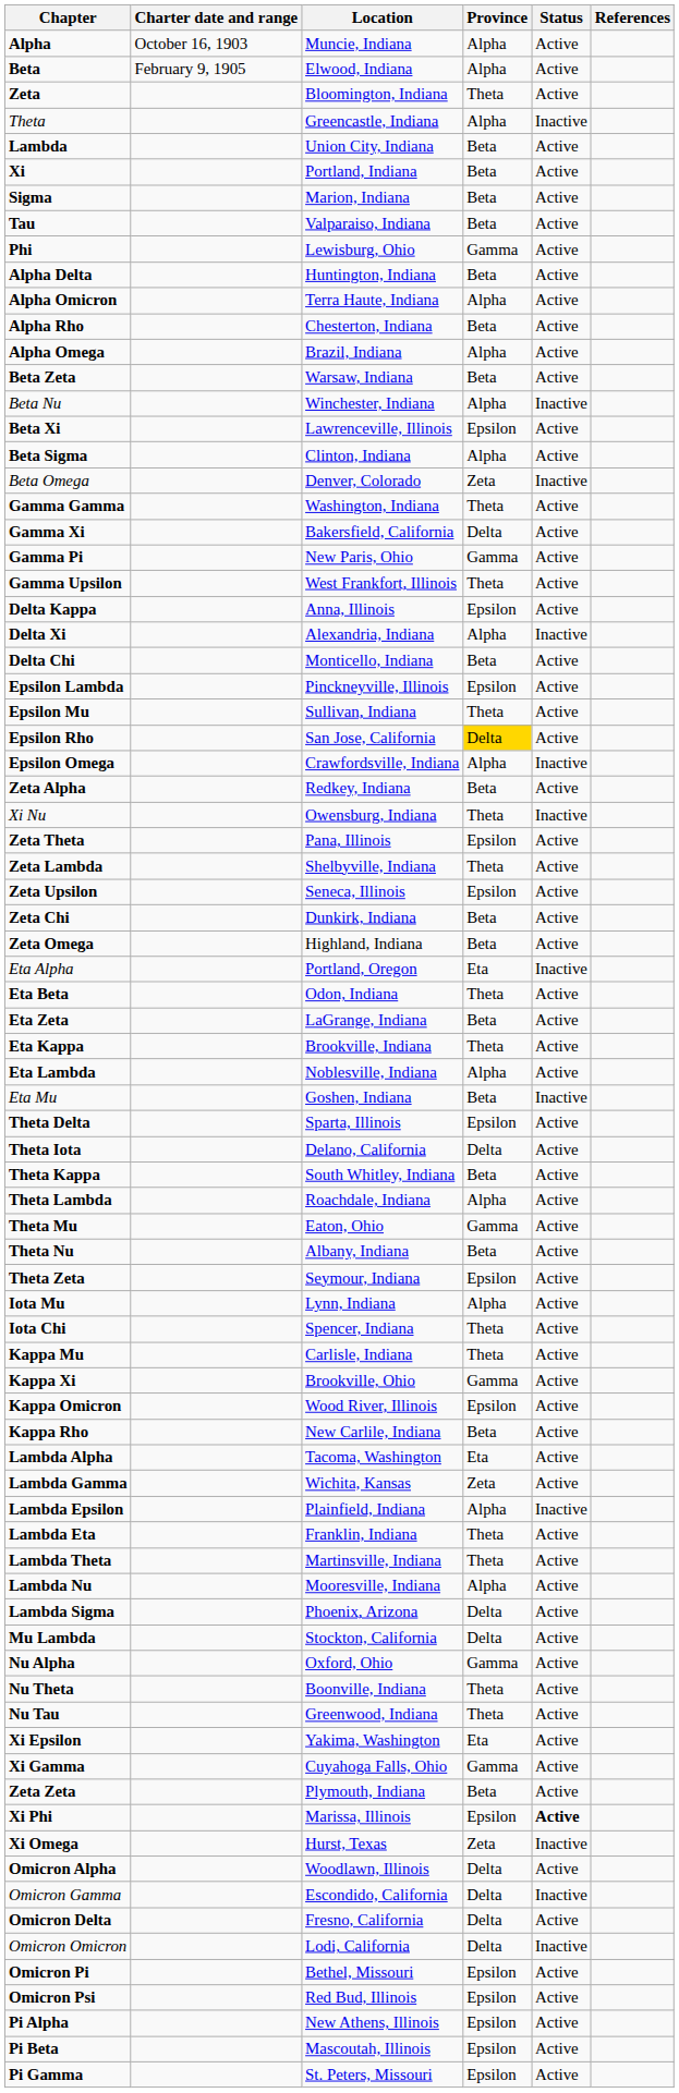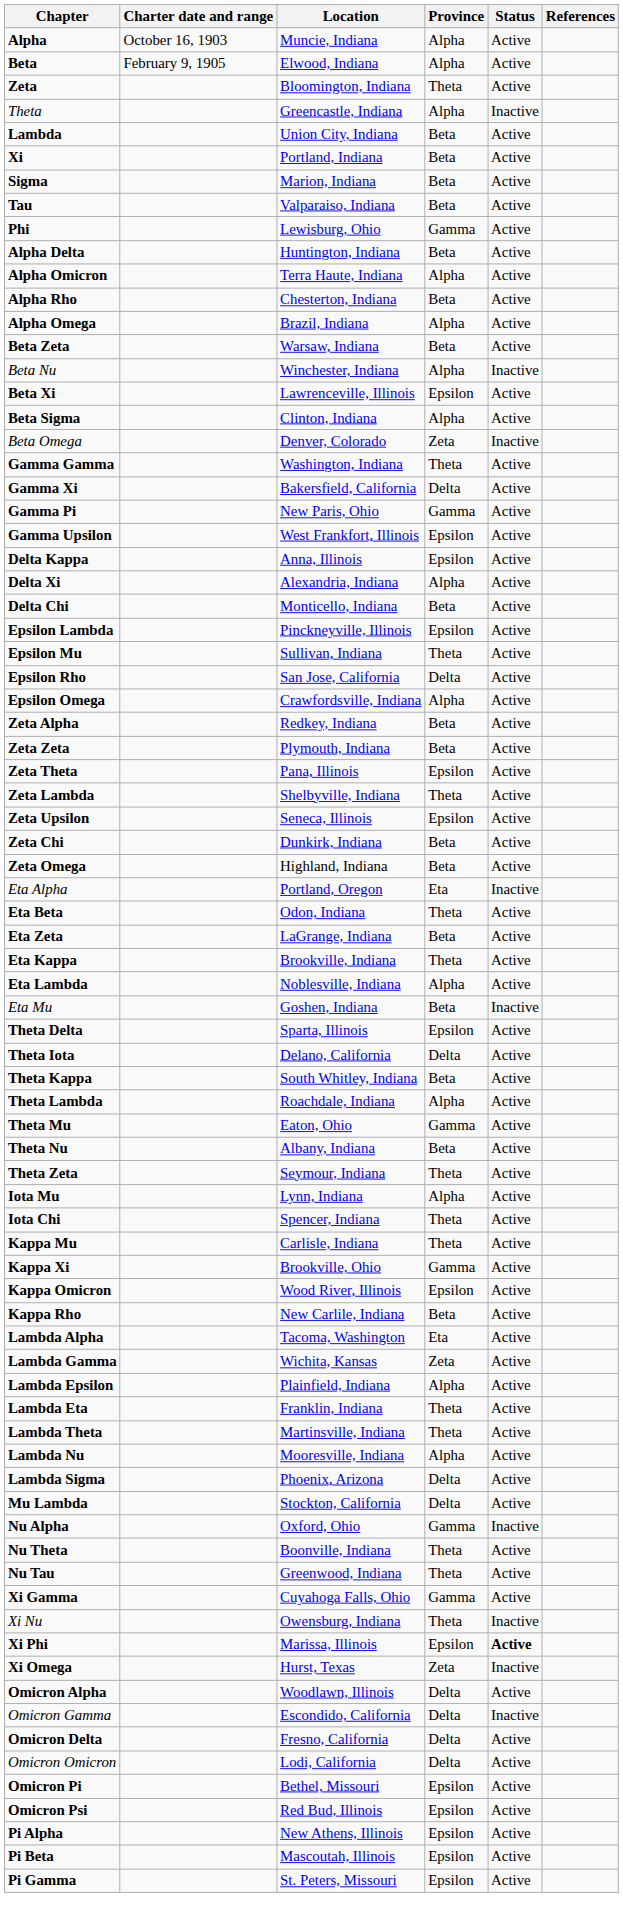Gamma Upsilon | Province: Theta -> Epsilon
Delta Xi | Status: Inactive -> Active
Epsilon Rho | Province: gold background -> no background
Epsilon Omega | Status: Inactive -> Active
rows swapped: Zeta Zeta <-> Xi Nu
Theta Zeta | Province: Epsilon -> Theta
Lambda Epsilon | Status: Inactive -> Active
Nu Alpha | Status: Active -> Inactive
- row: Xi Epsilon | Yakima, Washington | Eta | Active
Omicron Omicron | Status: Inactive -> Active
